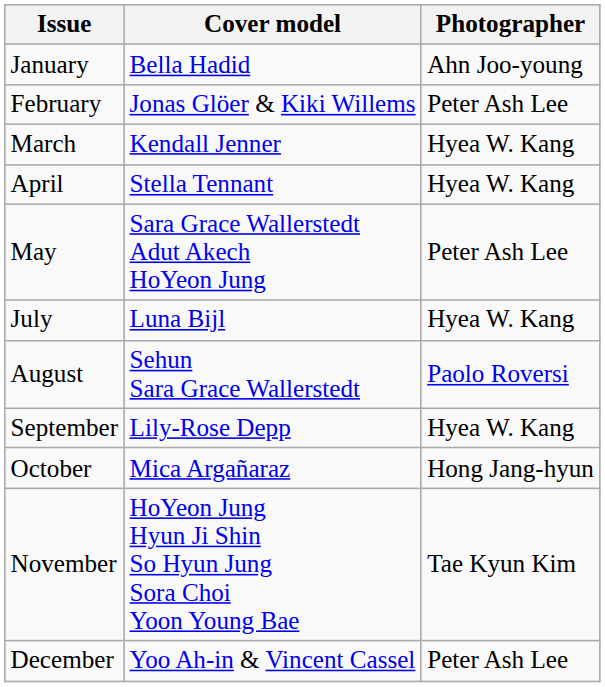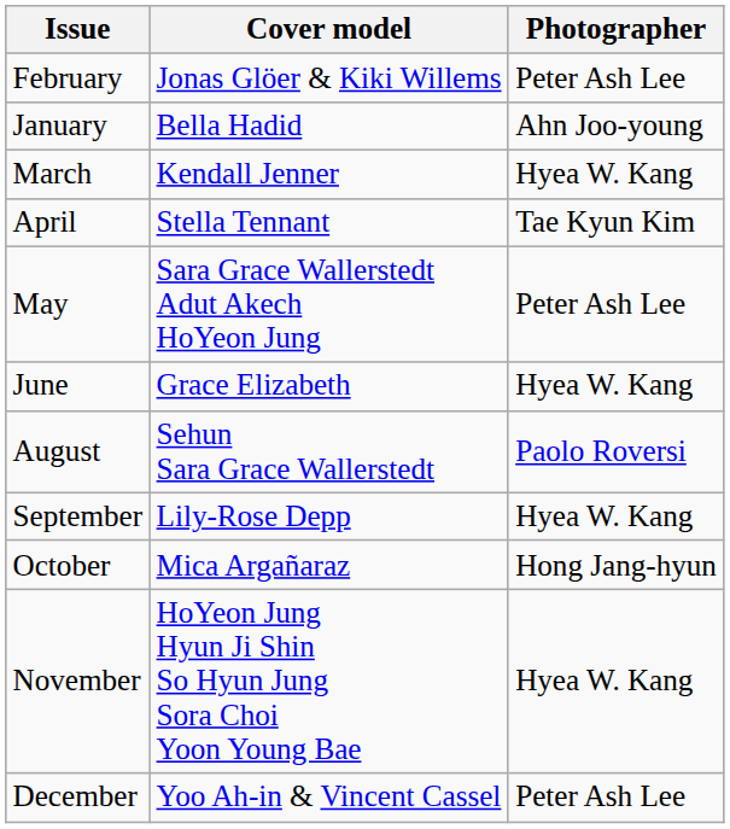rows swapped: January <-> February
April | Photographer: Hyea W. Kang -> Tae Kyun Kim
+ row: June | Grace Elizabeth | Hyea W. Kang
- row: July | Luna Bijl | Hyea W. Kang
November | Photographer: Tae Kyun Kim -> Hyea W. Kang
